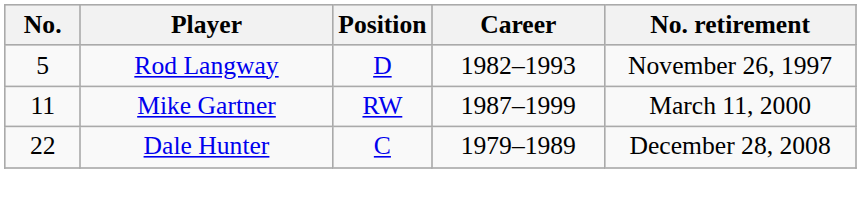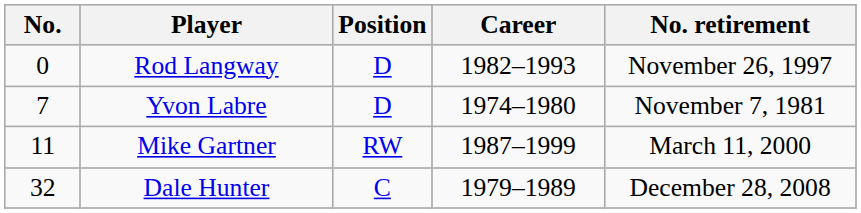Rod Langway | No.: 5 -> 0
+ row: 7 | Yvon Labre | D | 1974–1980 | November 7, 1981
Dale Hunter | No.: 22 -> 32
